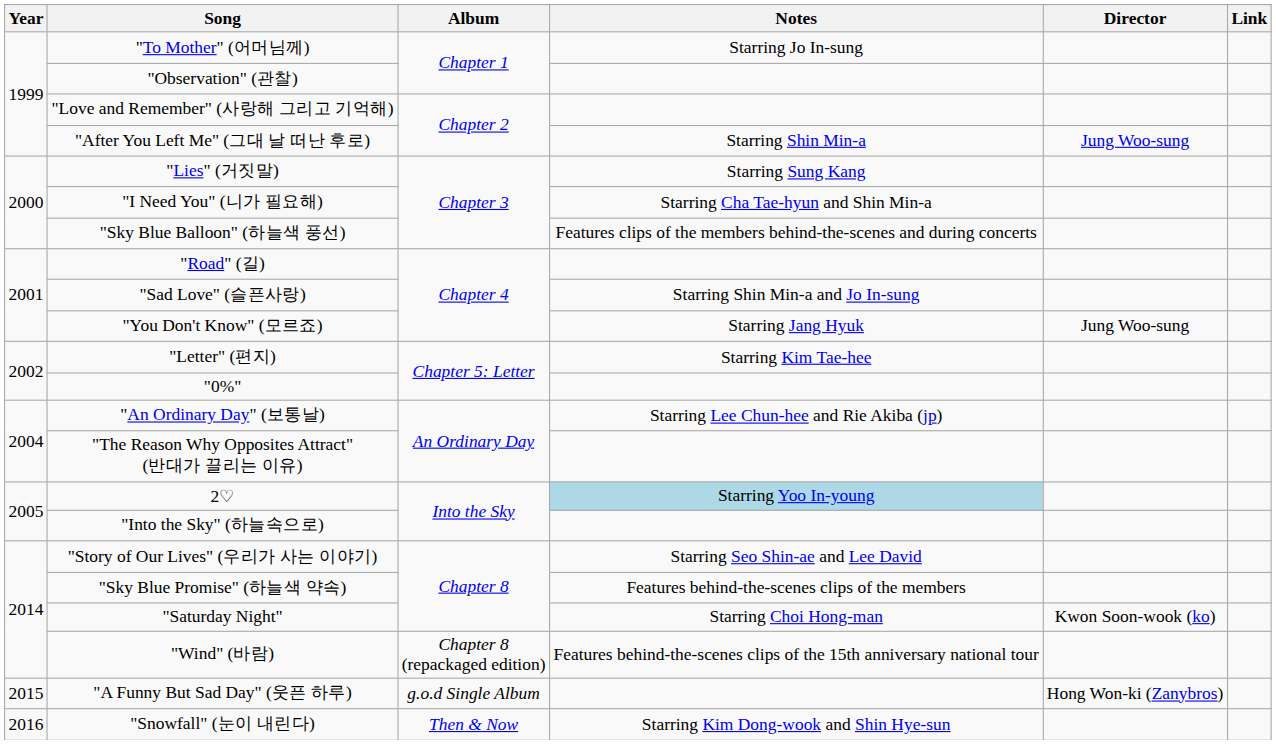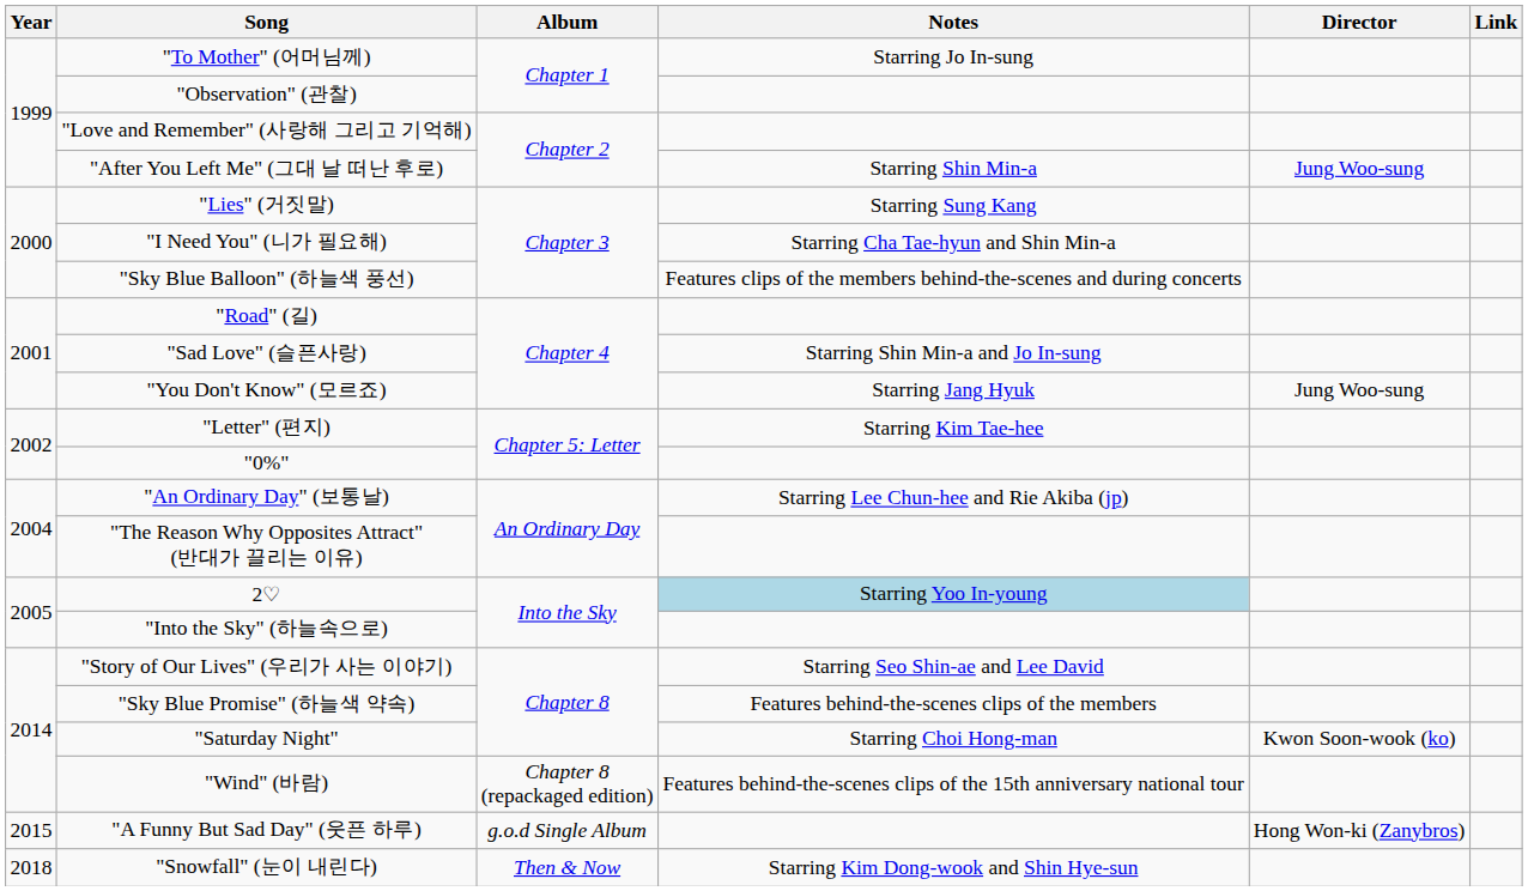"Snowfall" (눈이 내린다) | Year: 2016 -> 2018
